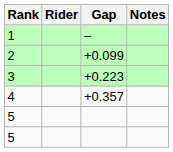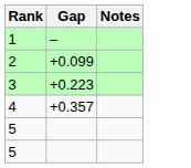- column: Rider
